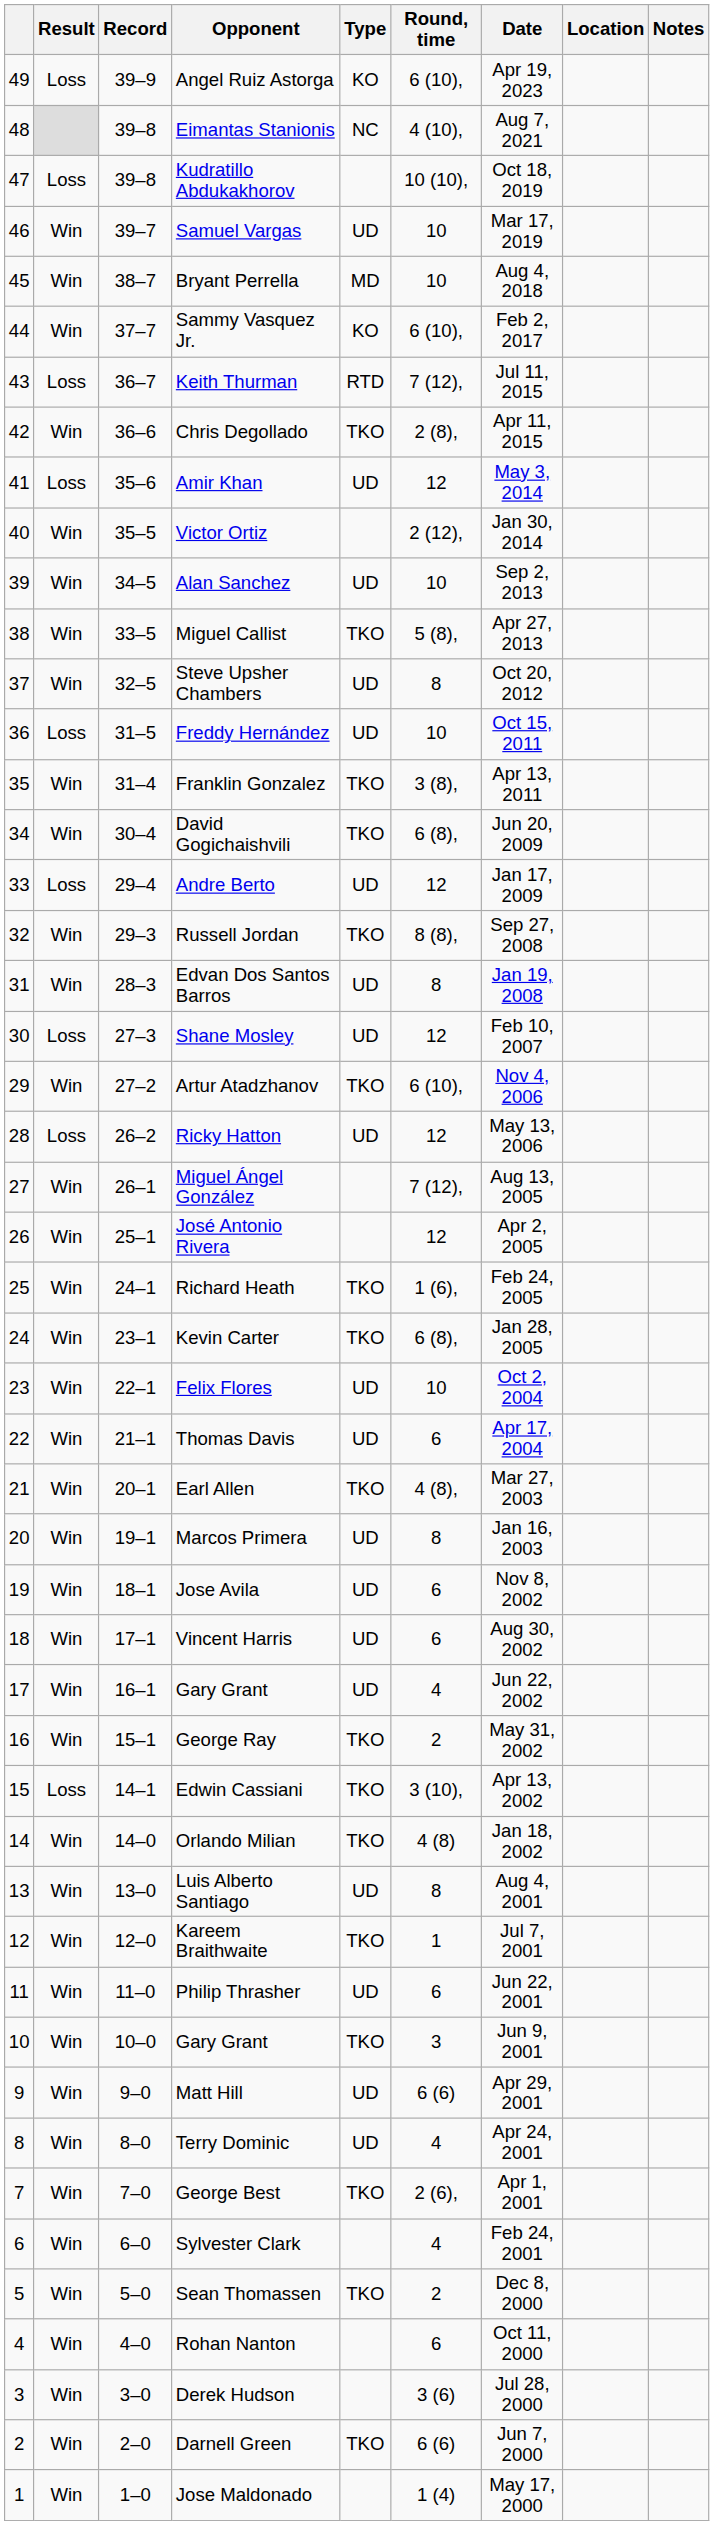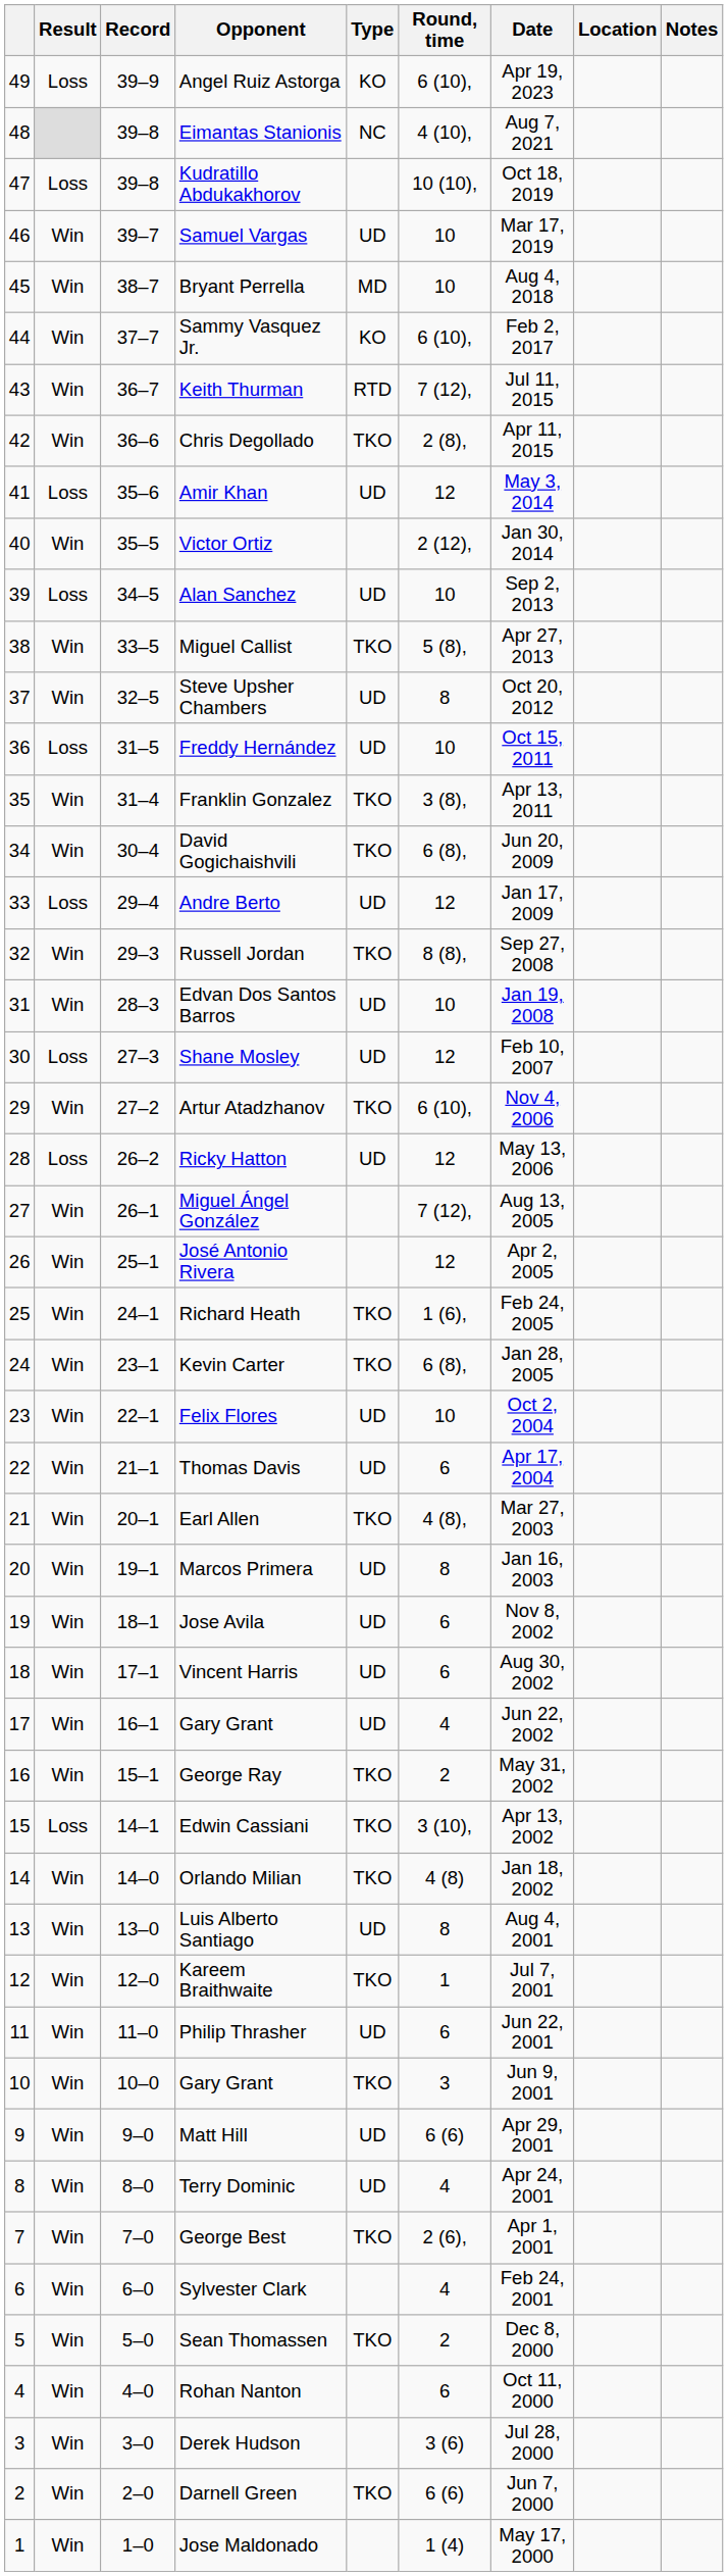Keith Thurman | Result: Loss -> Win
Alan Sanchez | Result: Win -> Loss
Edvan Dos Santos Barros | Round, time: 8 -> 10
